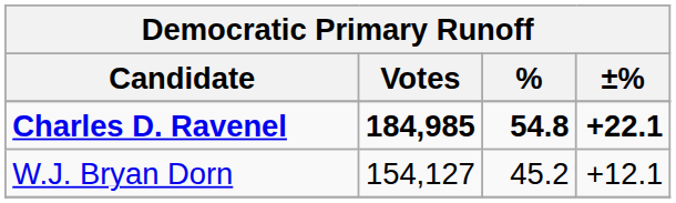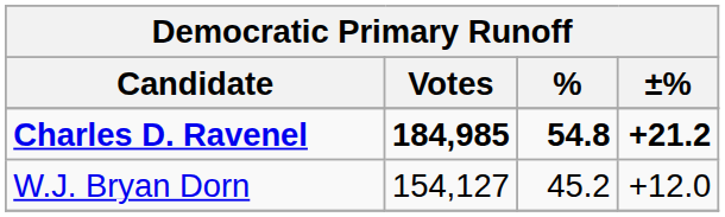Charles D. Ravenel | ±%: +22.1 -> +21.2
W.J. Bryan Dorn | ±%: +12.1 -> +12.0
